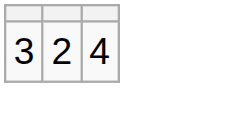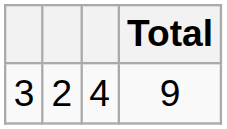+ column: Total | 9
